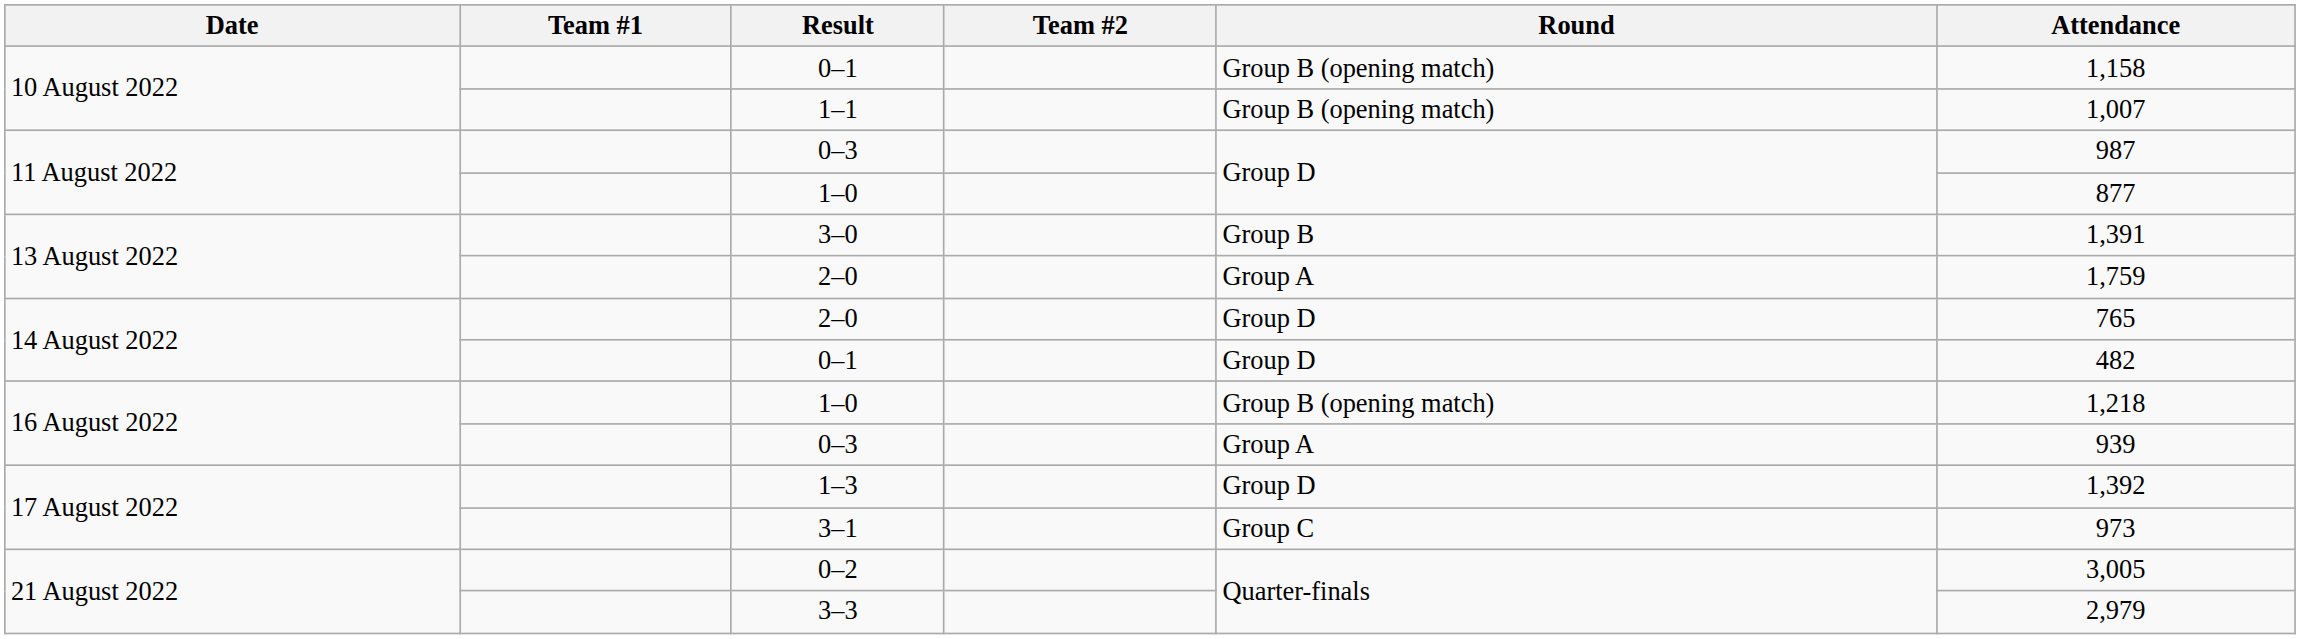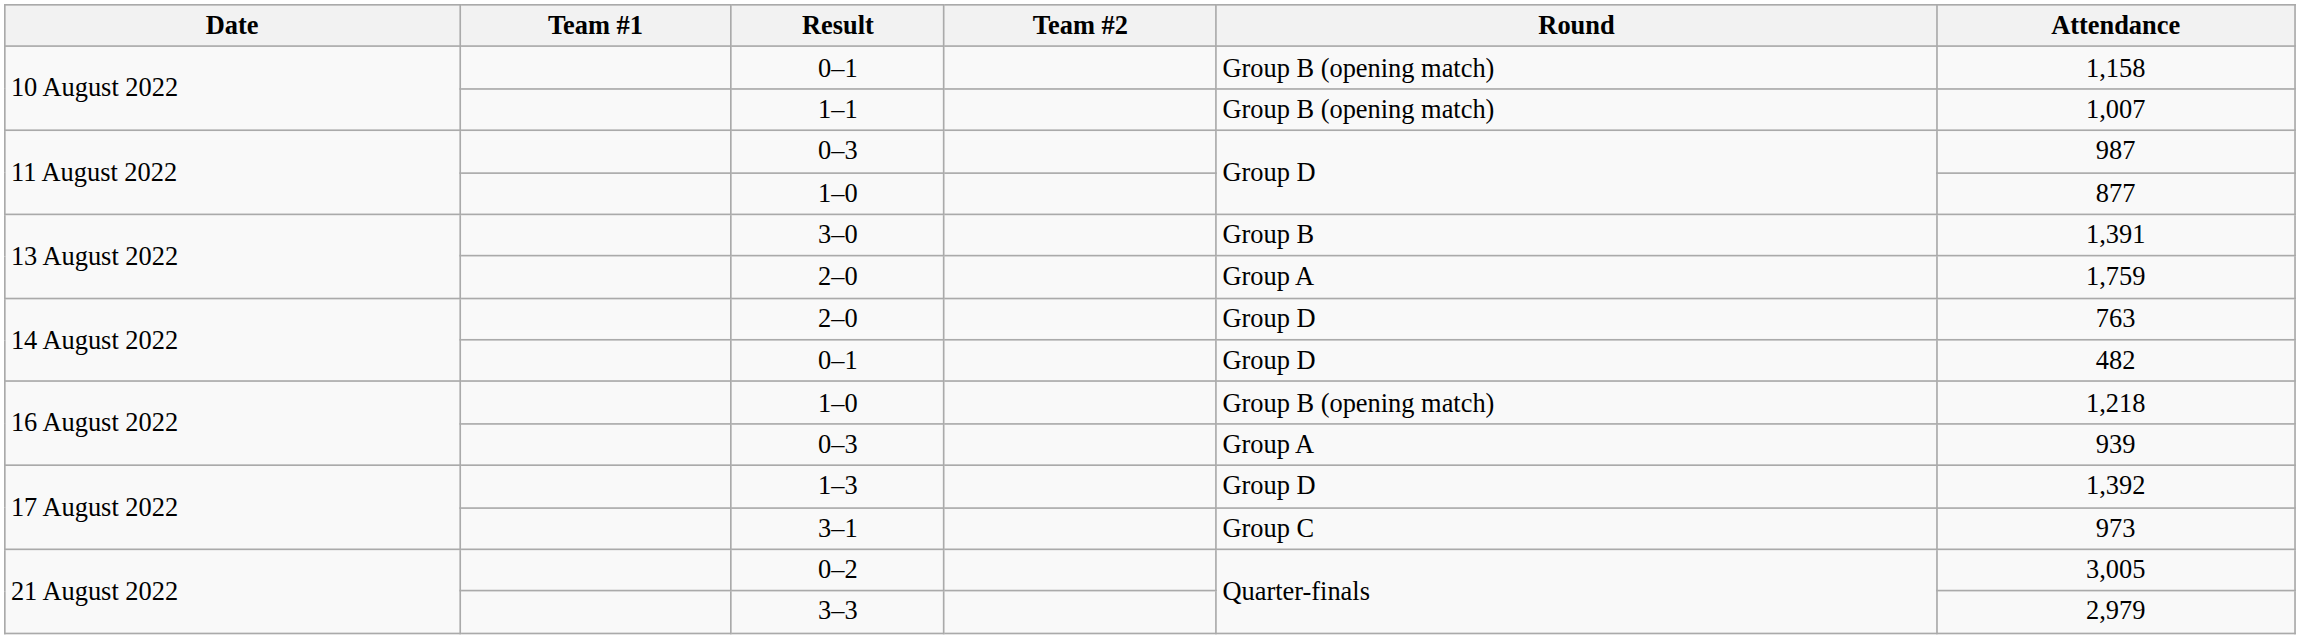14 August 2022 / 2–0 | Attendance: 765 -> 763
